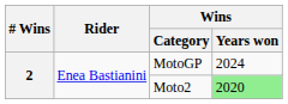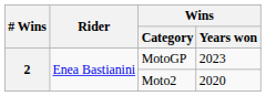MotoGP | Wins / Years won: 2024 -> 2023
Moto2 | Wins / Years won: lightgreen background -> no background
